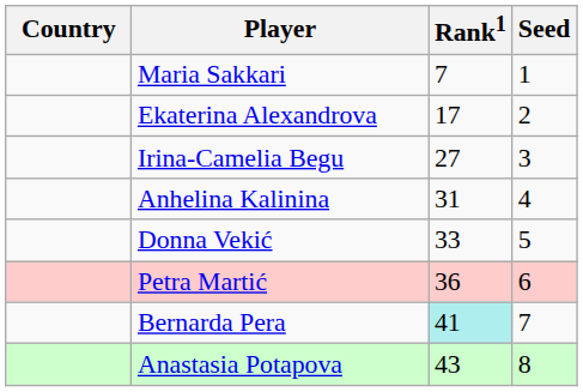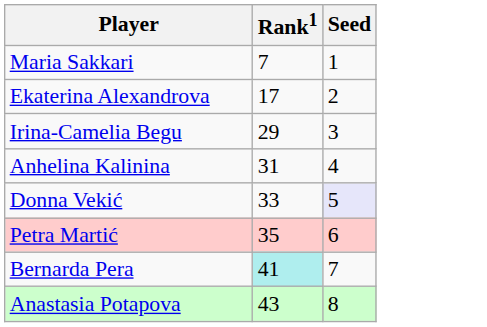- column: Country
Irina-Camelia Begu | Rank1: 27 -> 29
Donna Vekić | Seed: no background -> lavender background
Petra Martić | Rank1: 36 -> 35
